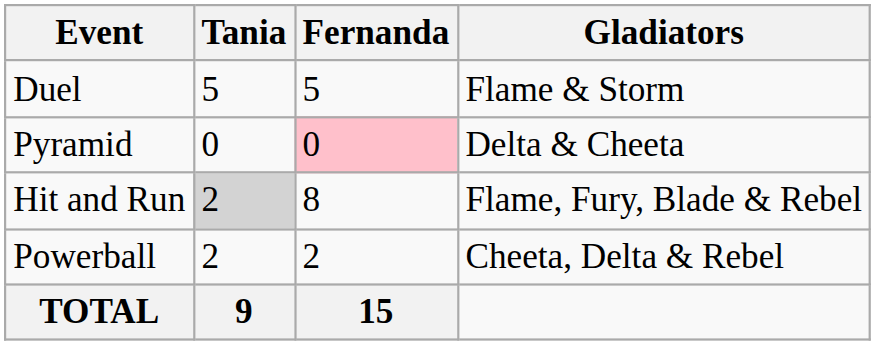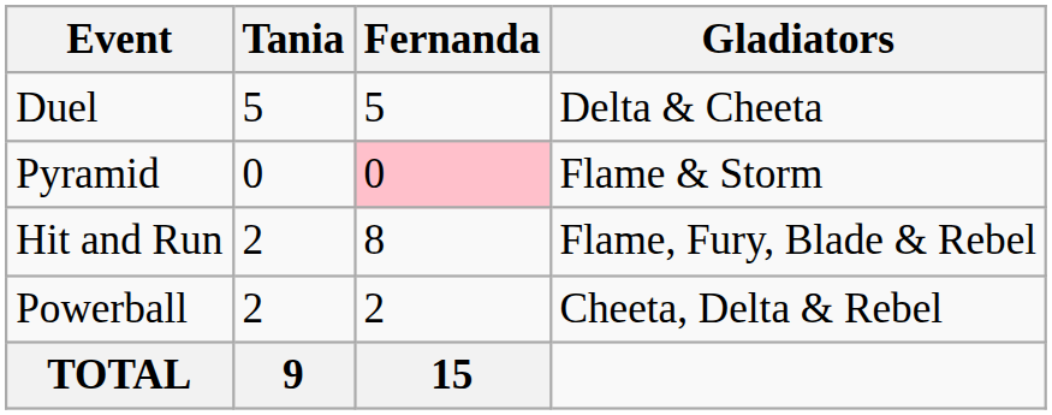Duel | Gladiators: Flame & Storm -> Delta & Cheeta
Pyramid | Gladiators: Delta & Cheeta -> Flame & Storm
Hit and Run | Tania: lightgrey background -> no background
